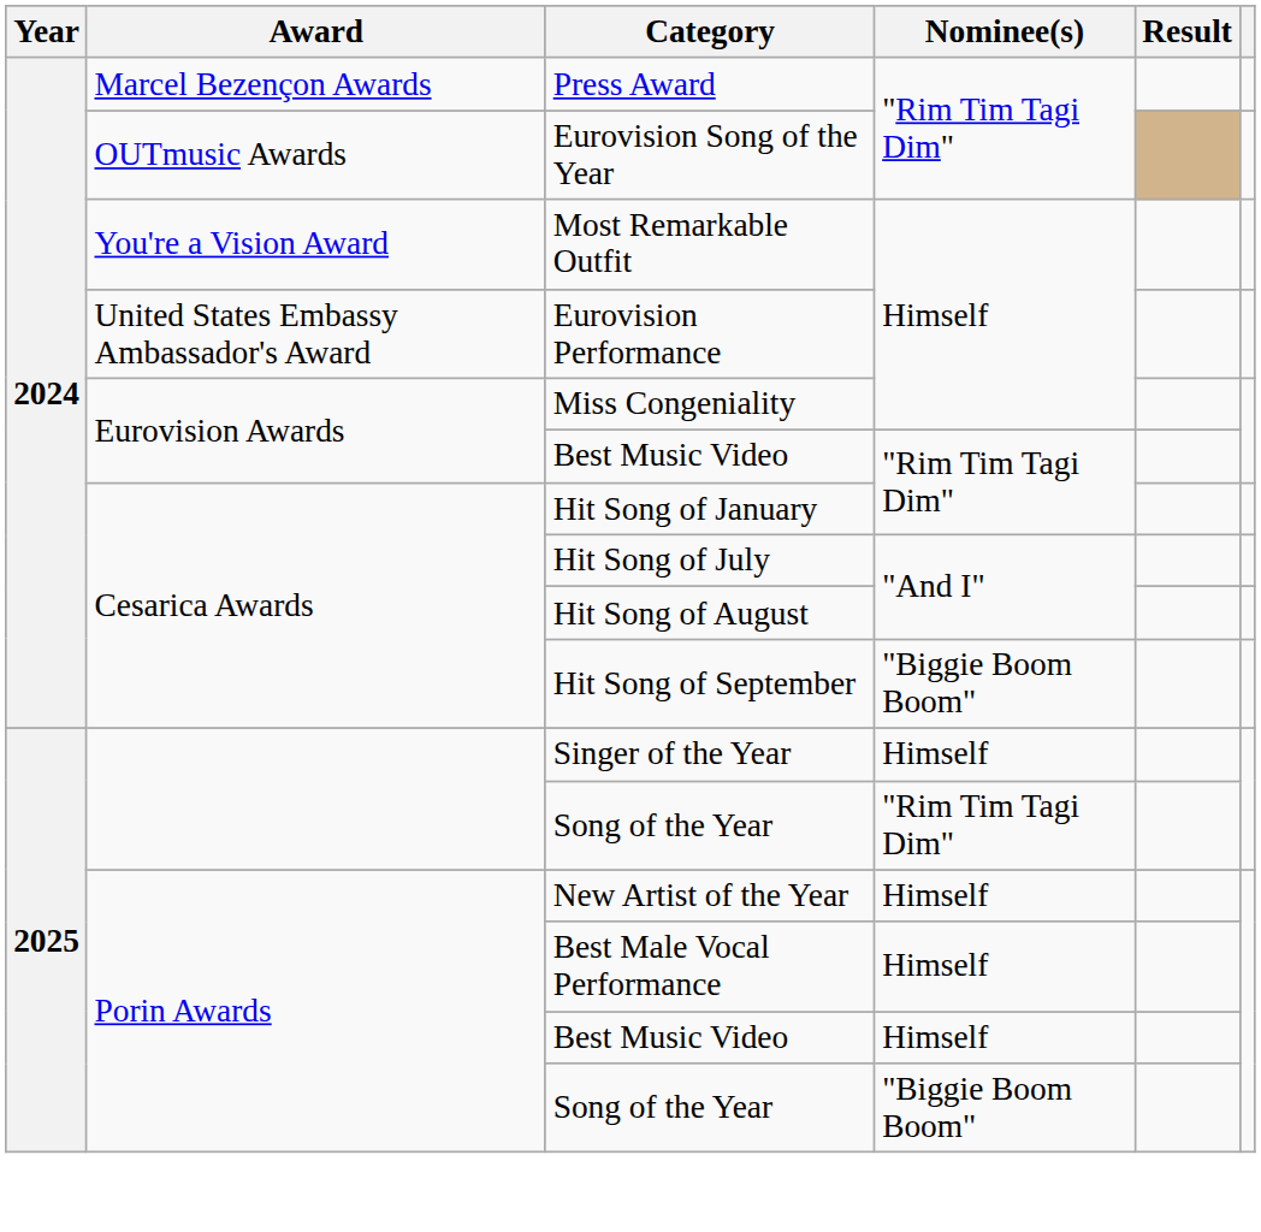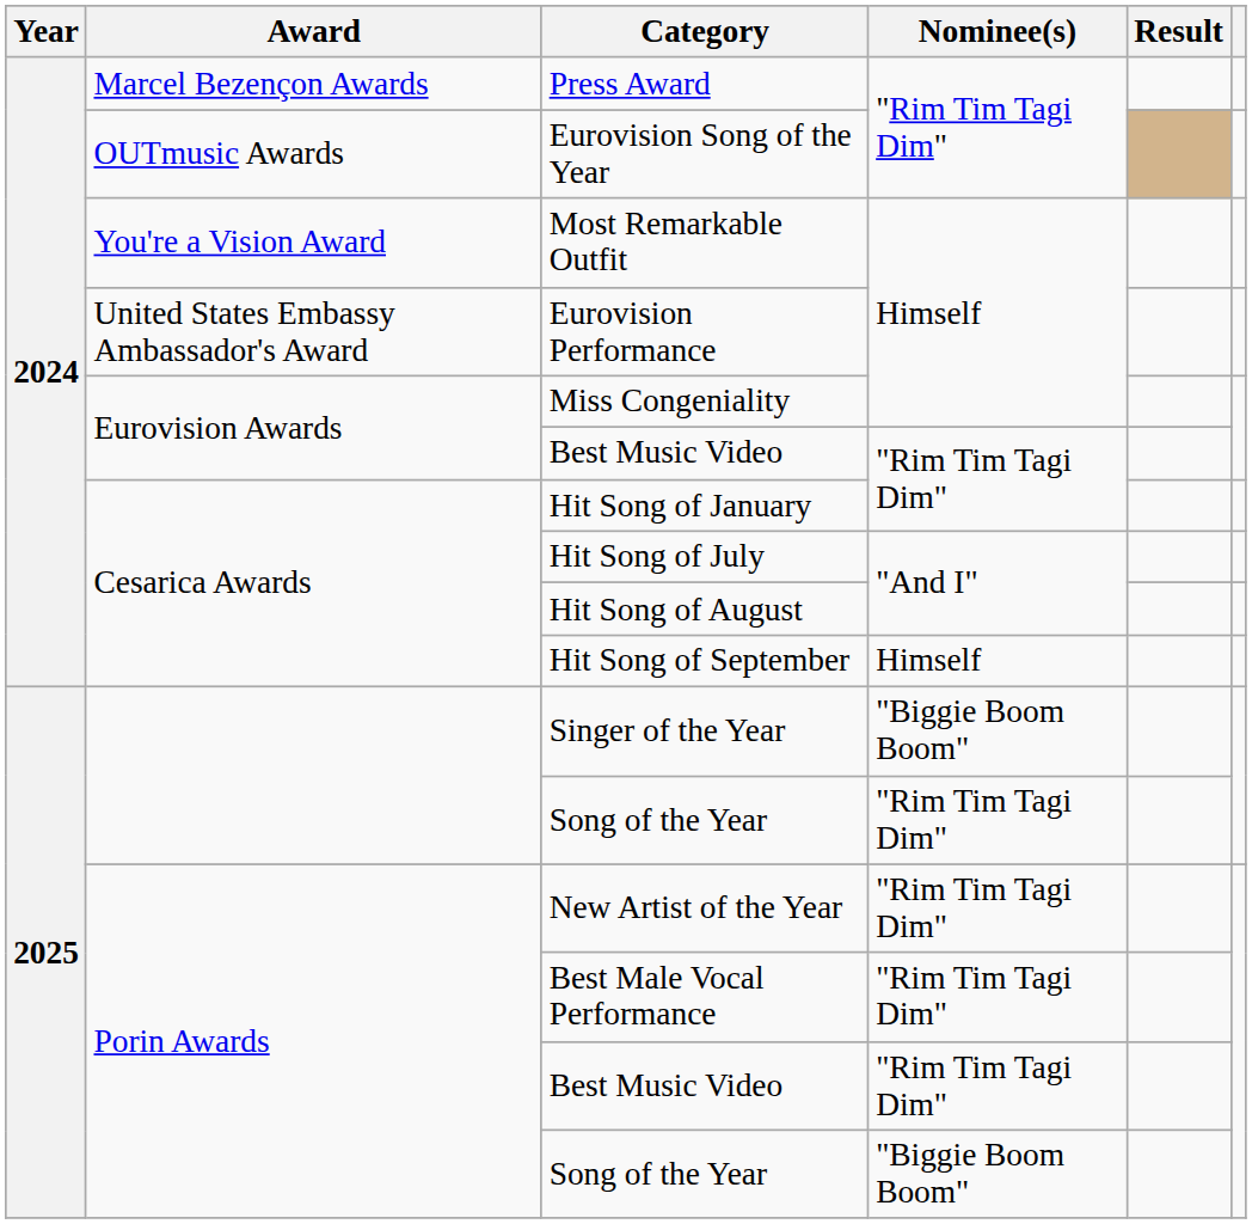Hit Song of September | Nominee(s): "Biggie Boom Boom" -> Himself
Singer of the Year | Nominee(s): Himself -> "Biggie Boom Boom"
New Artist of the Year | Nominee(s): Himself -> "Rim Tim Tagi Dim"
Best Male Vocal Performance | Nominee(s): Himself -> "Rim Tim Tagi Dim"
Porin Awards / Best Music Video | Nominee(s): Himself -> "Rim Tim Tagi Dim"
